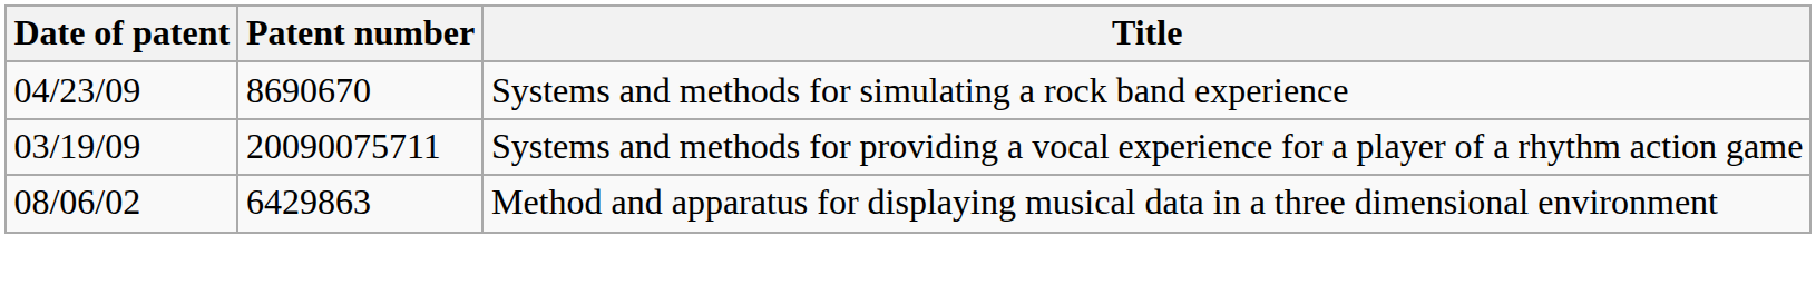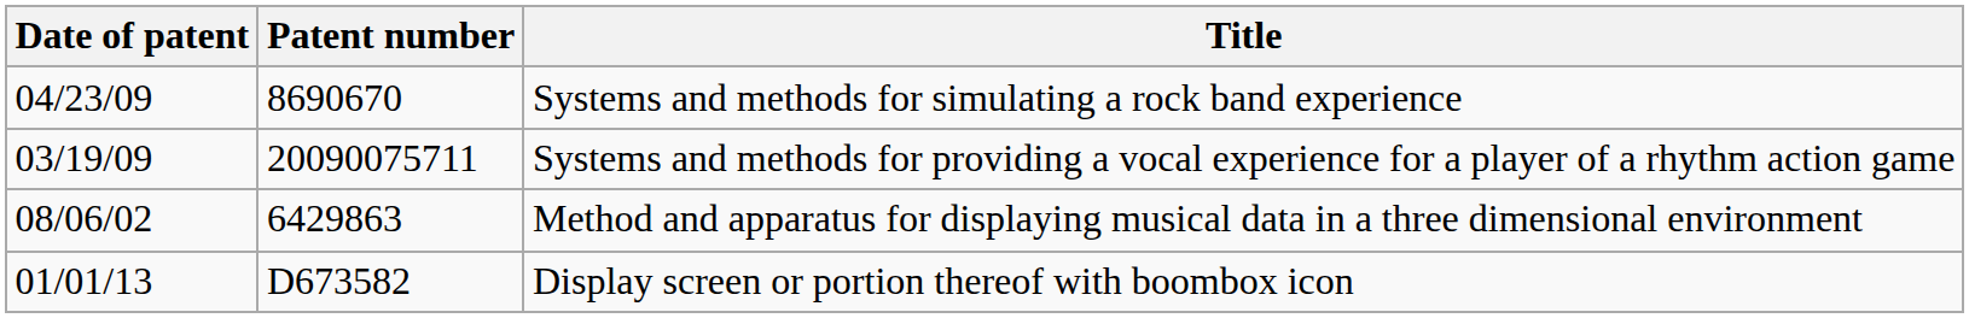+ row: 01/01/13 | D673582 | Display screen or portion thereof with boombox icon
